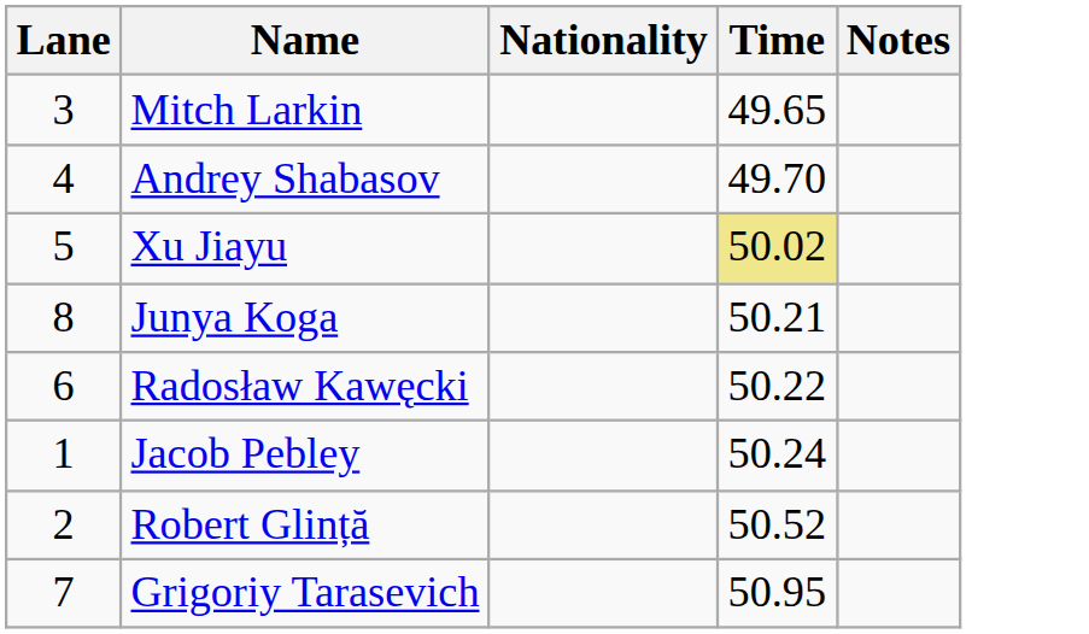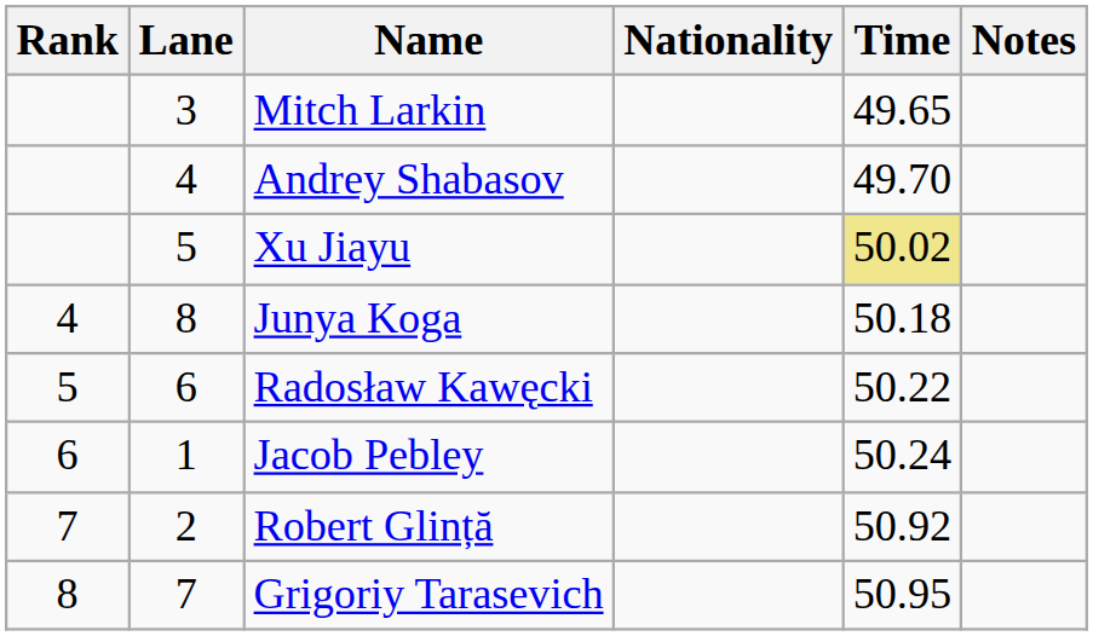+ column: Rank | 4 | 5 | 6 | 7 | 8
Junya Koga | Time: 50.21 -> 50.18
Robert Glință | Time: 50.52 -> 50.92
